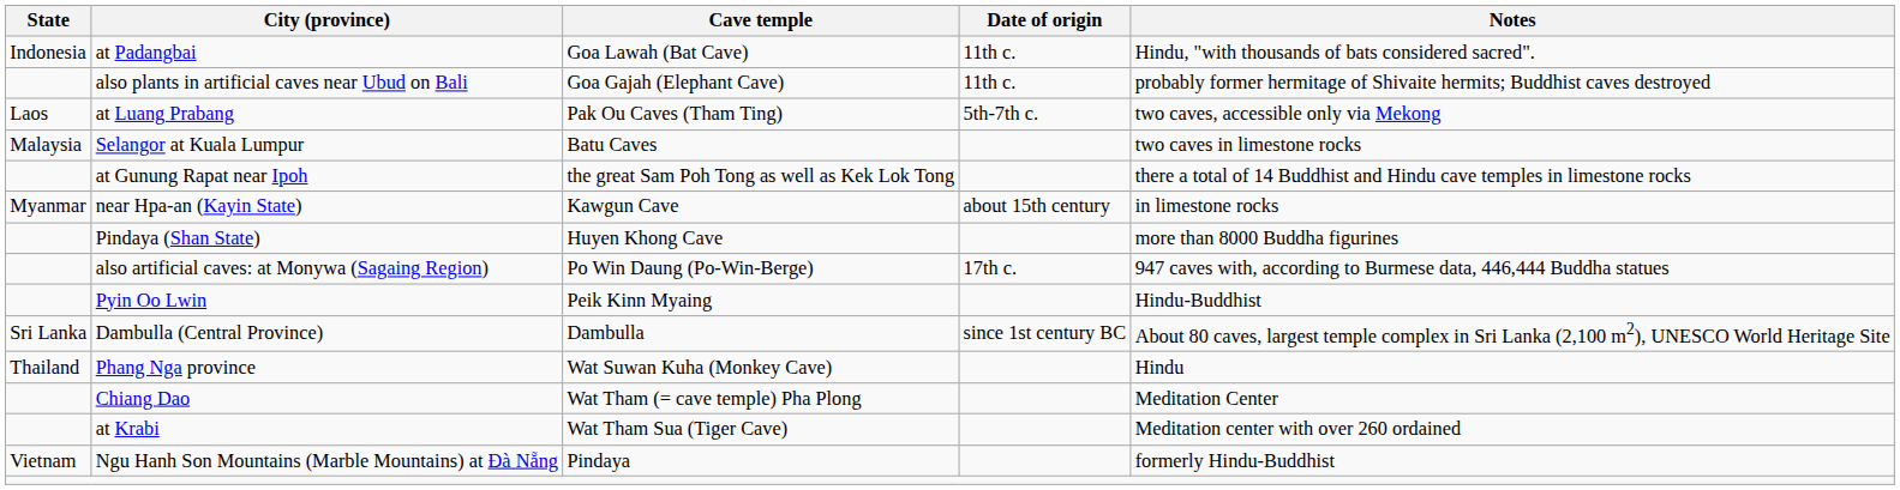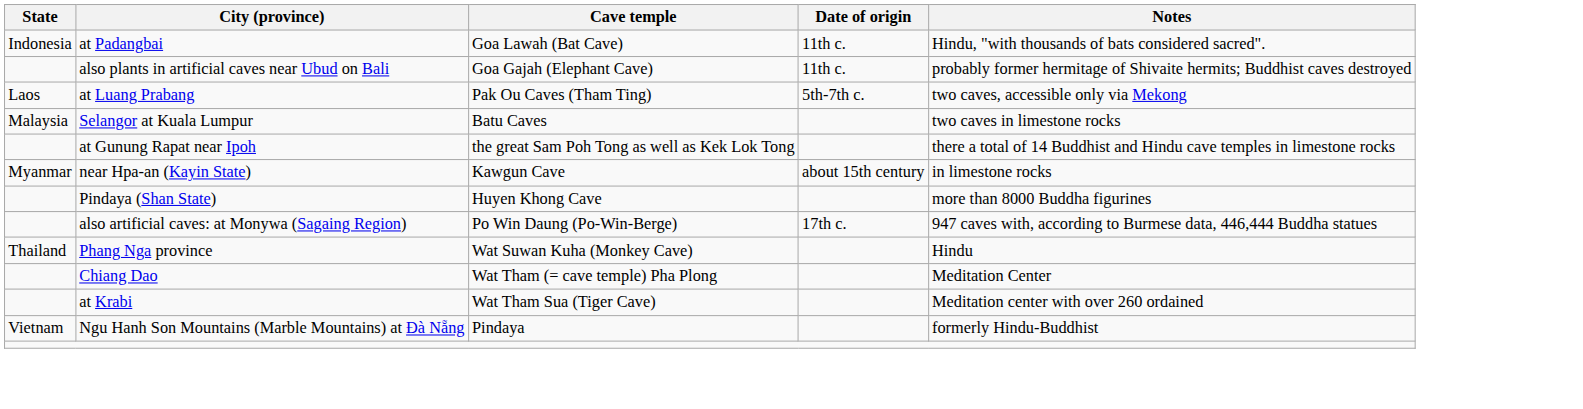- row: Pyin Oo Lwin | Peik Kinn Myaing | Hindu-Buddhist
- row: Sri Lanka | Dambulla (Central Province) | Dambulla | since 1st century BC | About 80 caves, largest temple complex in Sri Lanka (2,100 m2), UNESCO World Heritage Site
